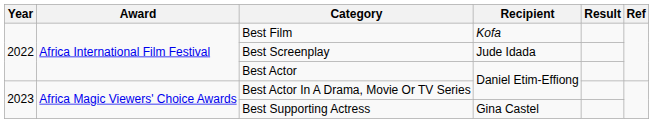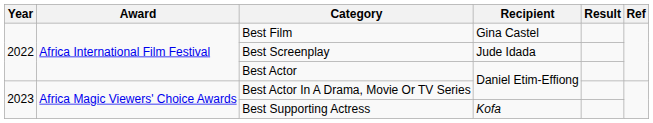Best Film | Recipient: Kofa -> Gina Castel
Best Supporting Actress | Recipient: Gina Castel -> Kofa
